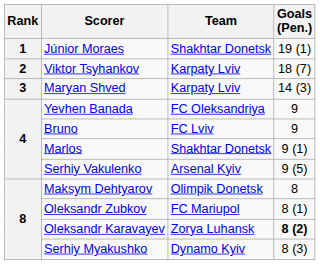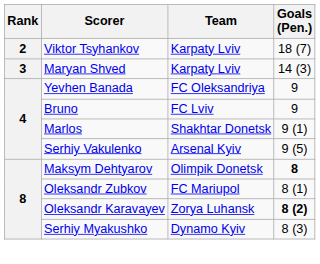- row: 1 | Júnior Moraes | Shakhtar Donetsk | 19 (1)
Maksym Dehtyarov | Goals (Pen.): normal -> bold
